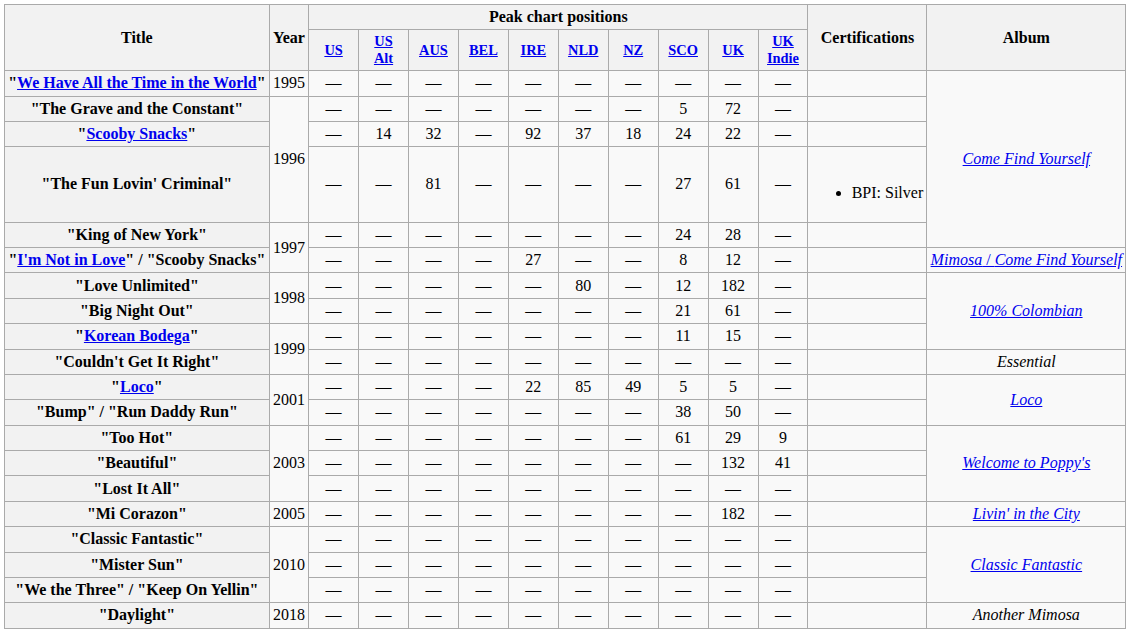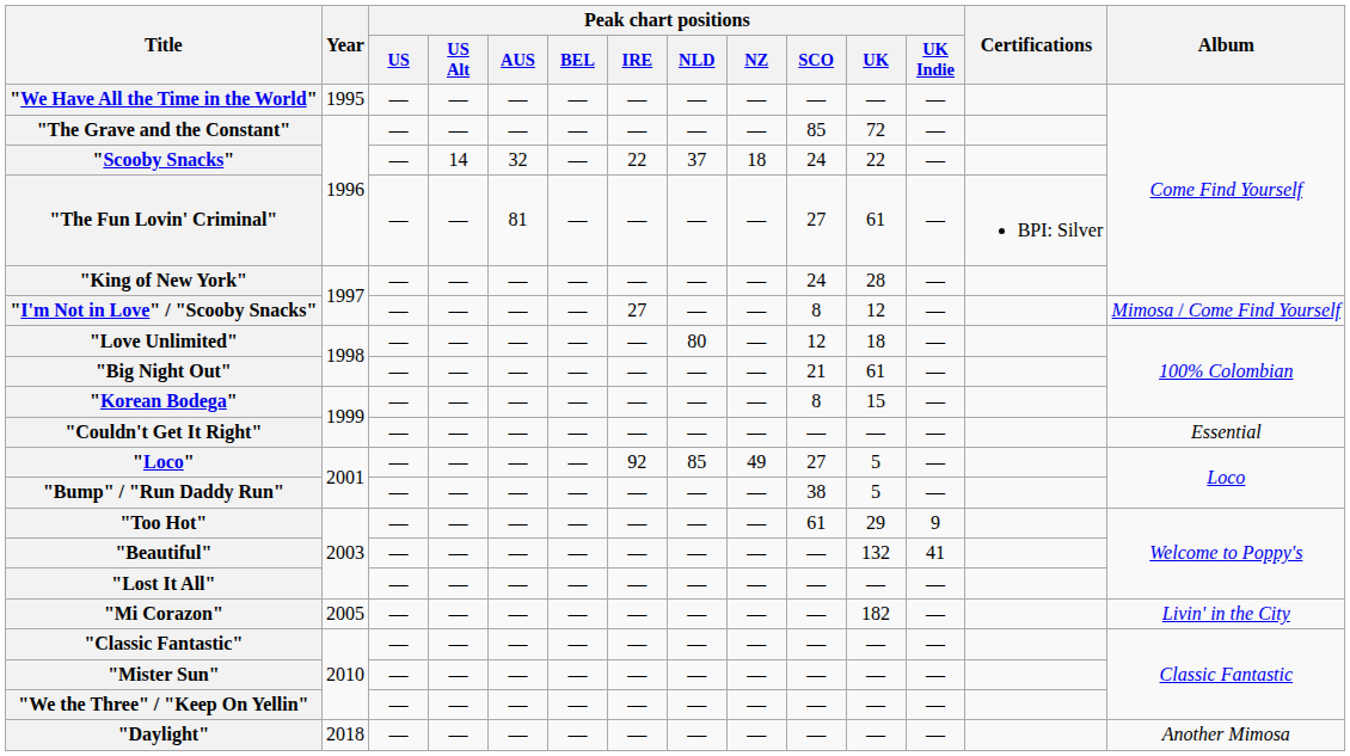"The Grave and the Constant" | Peak chart positions / SCO: 5 -> 85
"Scooby Snacks" | Peak chart positions / IRE: 92 -> 22
"Love Unlimited" | Peak chart positions / UK: 182 -> 18
"Korean Bodega" | Peak chart positions / SCO: 11 -> 8
"Loco" | Peak chart positions / IRE: 22 -> 92
"Loco" | Peak chart positions / SCO: 5 -> 27
"Bump" / "Run Daddy Run" | Peak chart positions / UK: 50 -> 5
